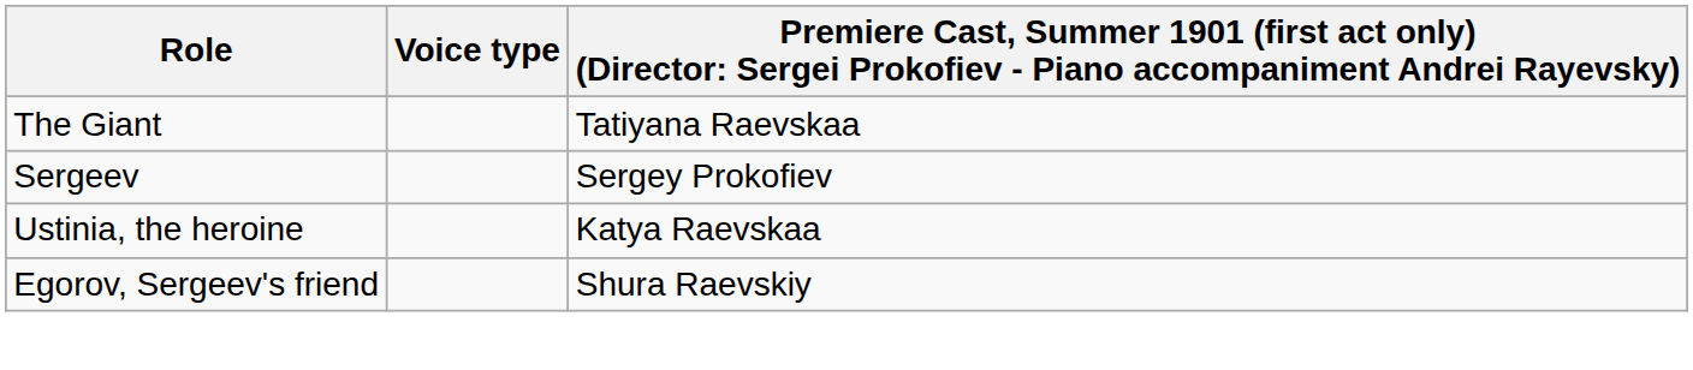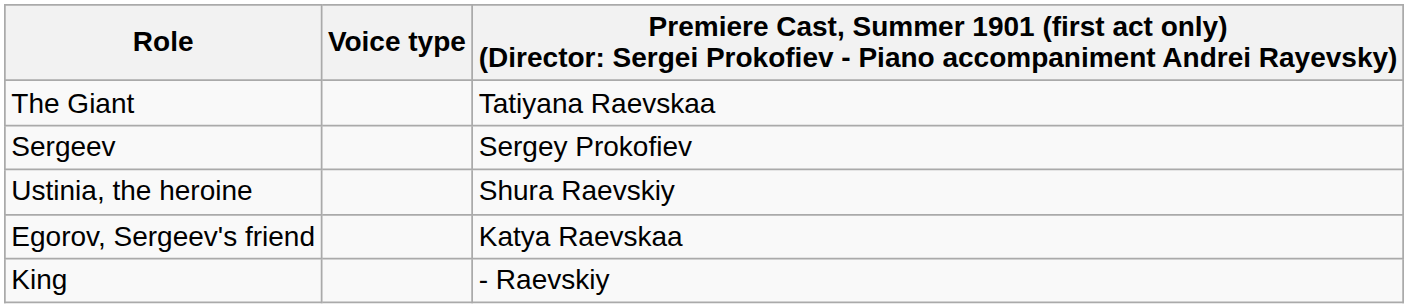Ustinia, the heroine | column 3: Katya Raevskaa -> Shura Raevskiy
Egorov, Sergeev's friend | column 3: Shura Raevskiy -> Katya Raevskaa
+ row: King | - Raevskiy
